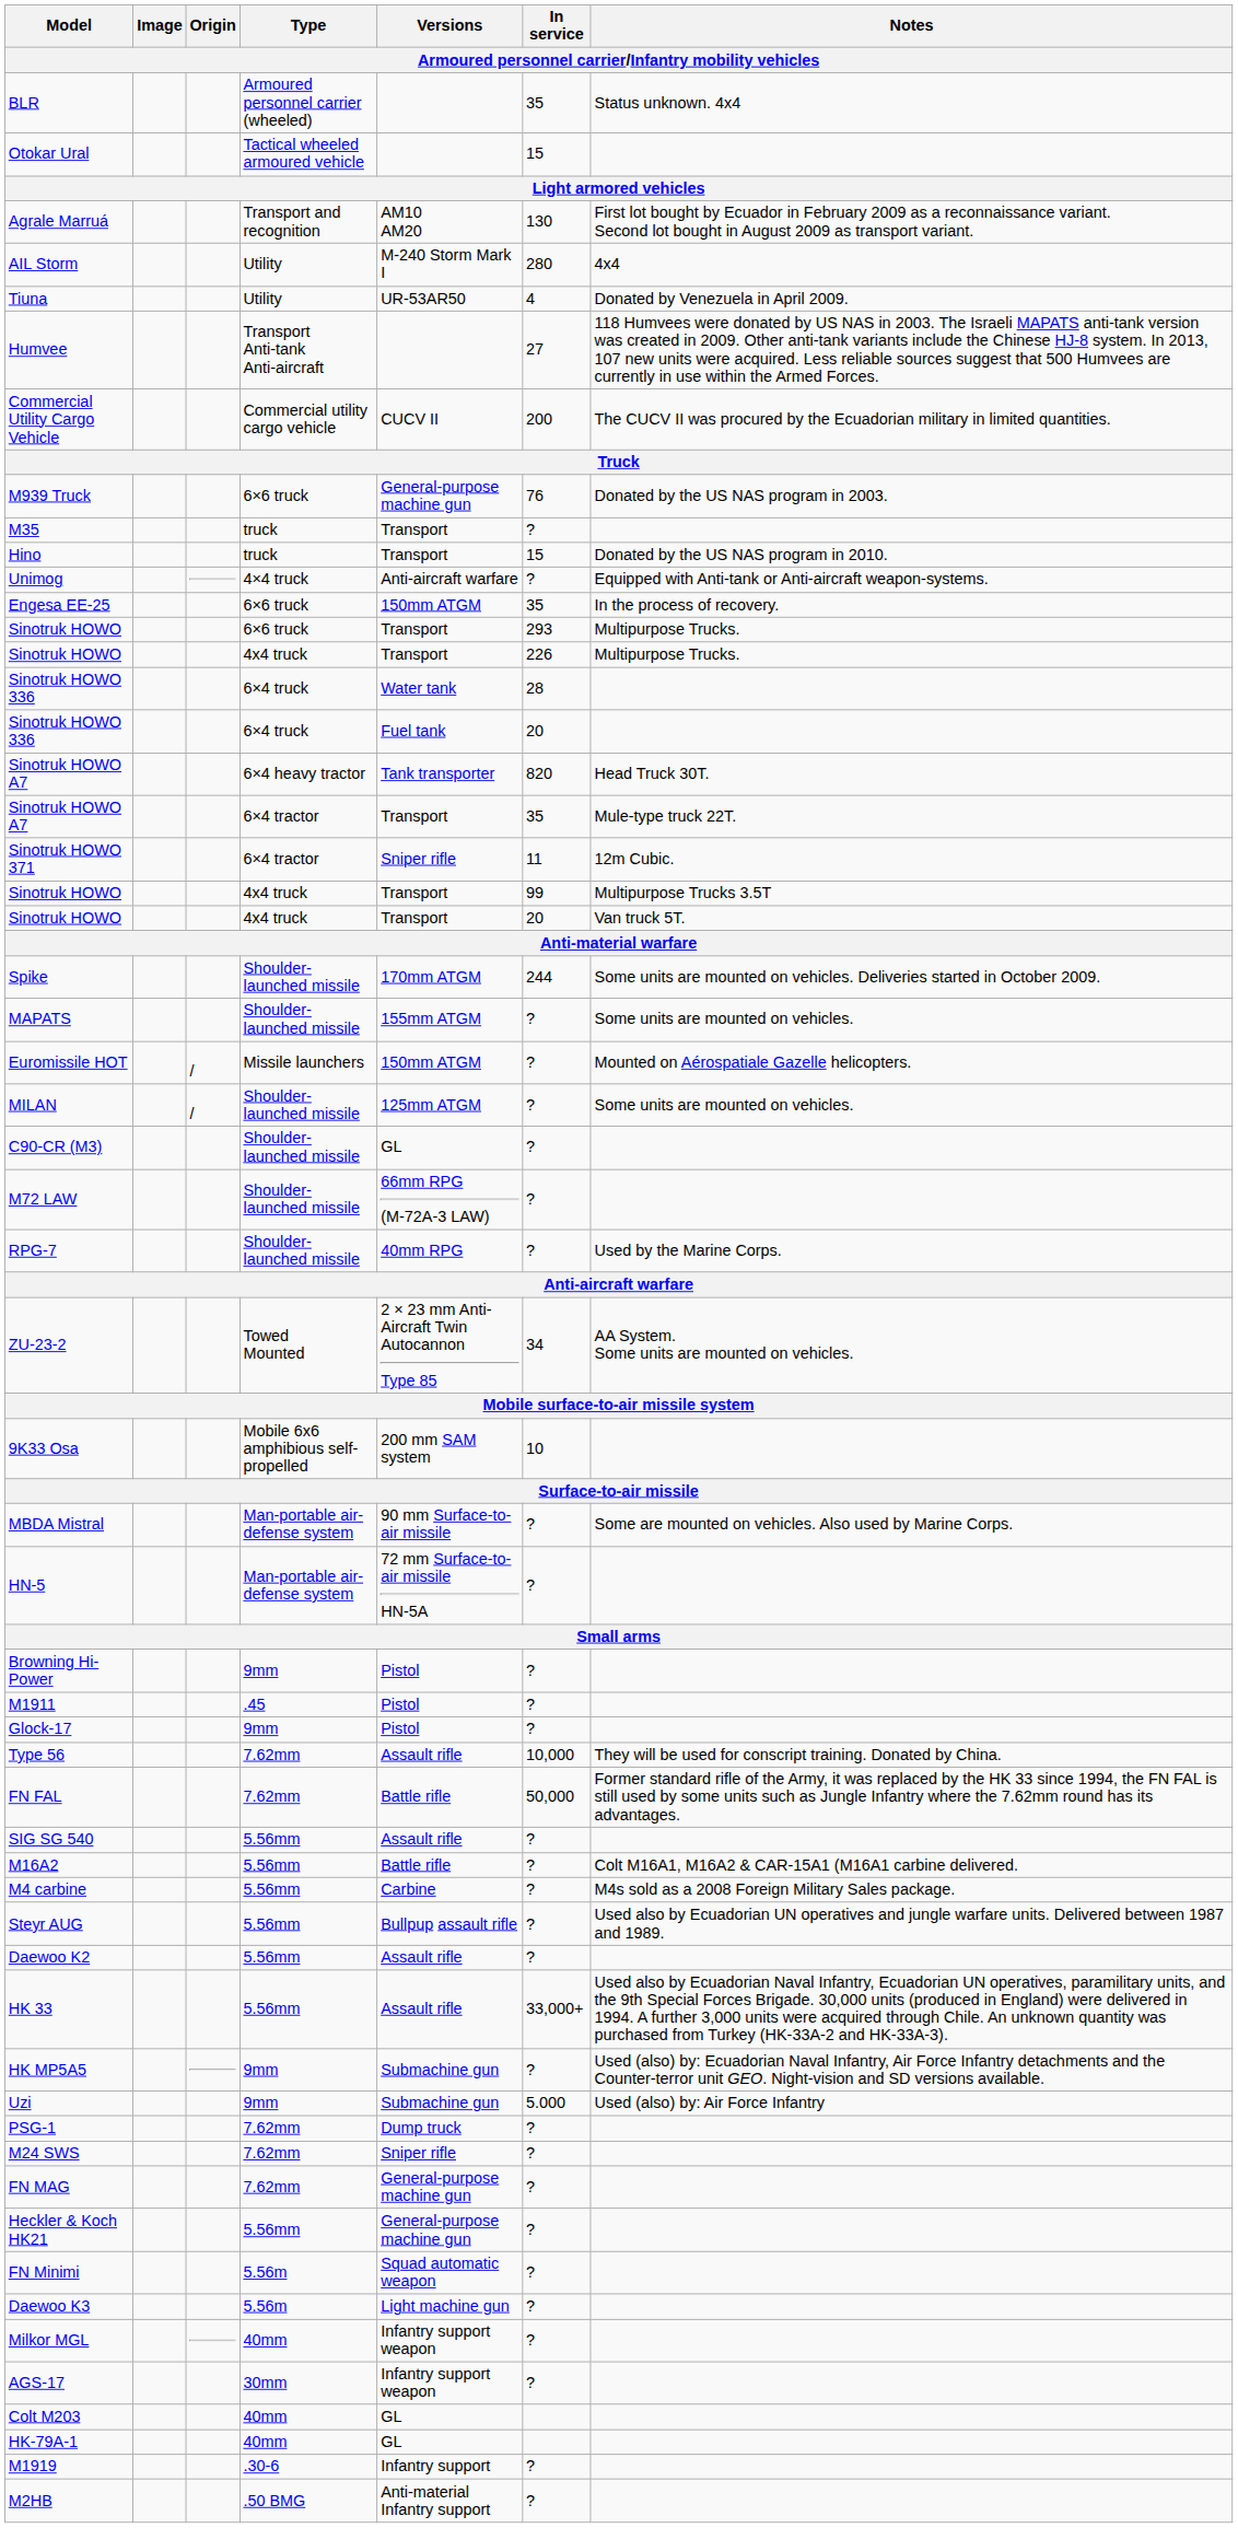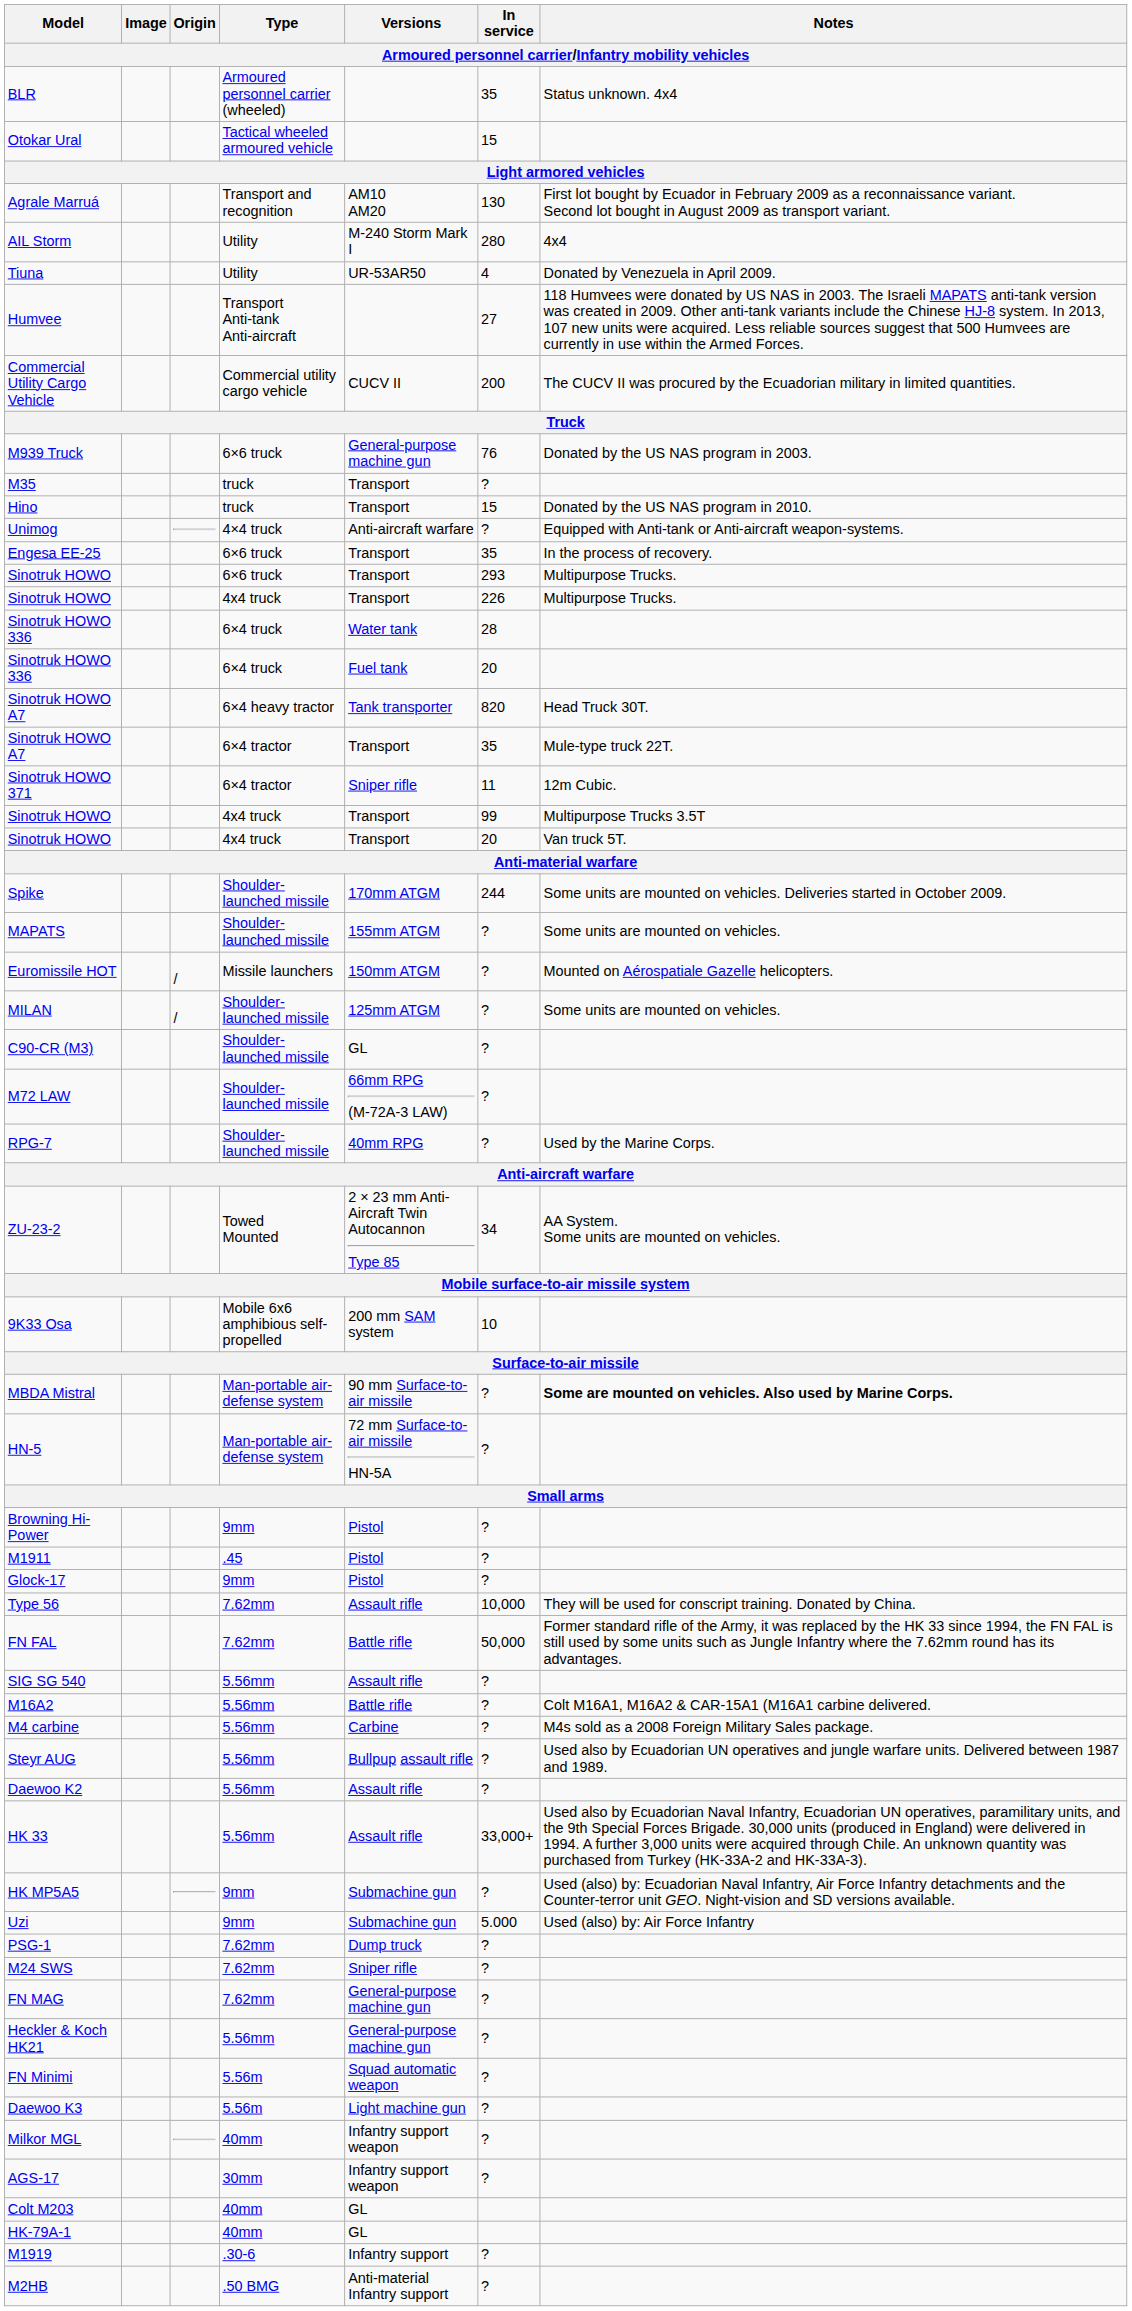Engesa EE-25 | Versions: 150mm ATGM -> Transport
MBDA Mistral | Notes: normal -> bold
